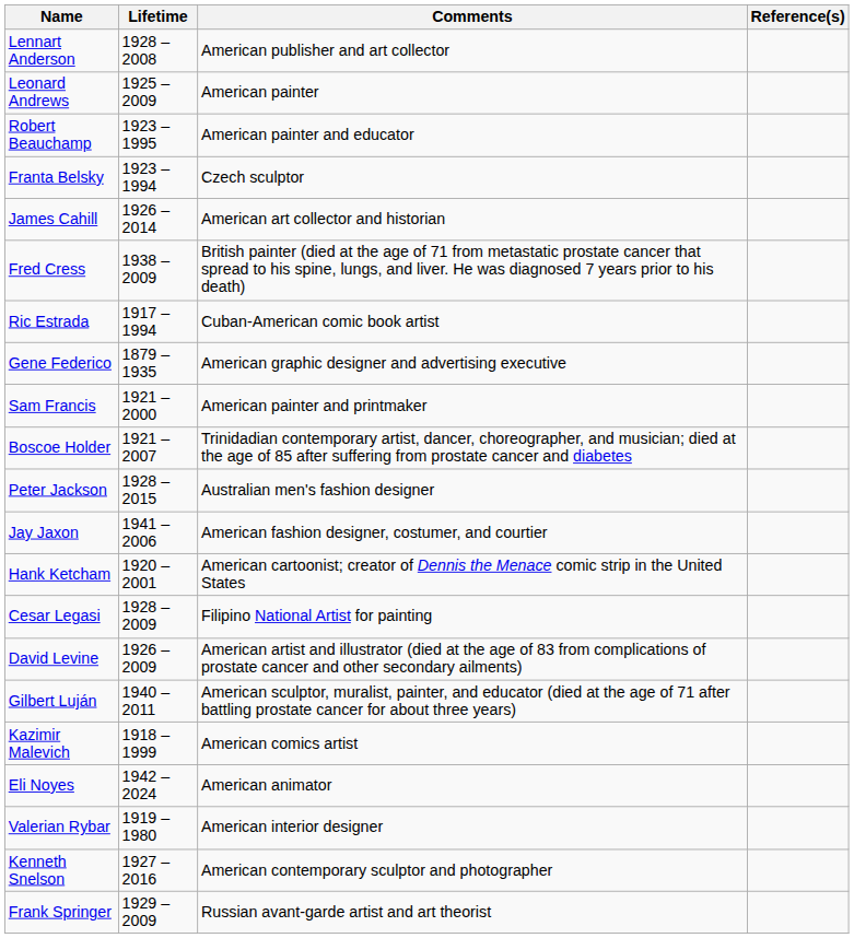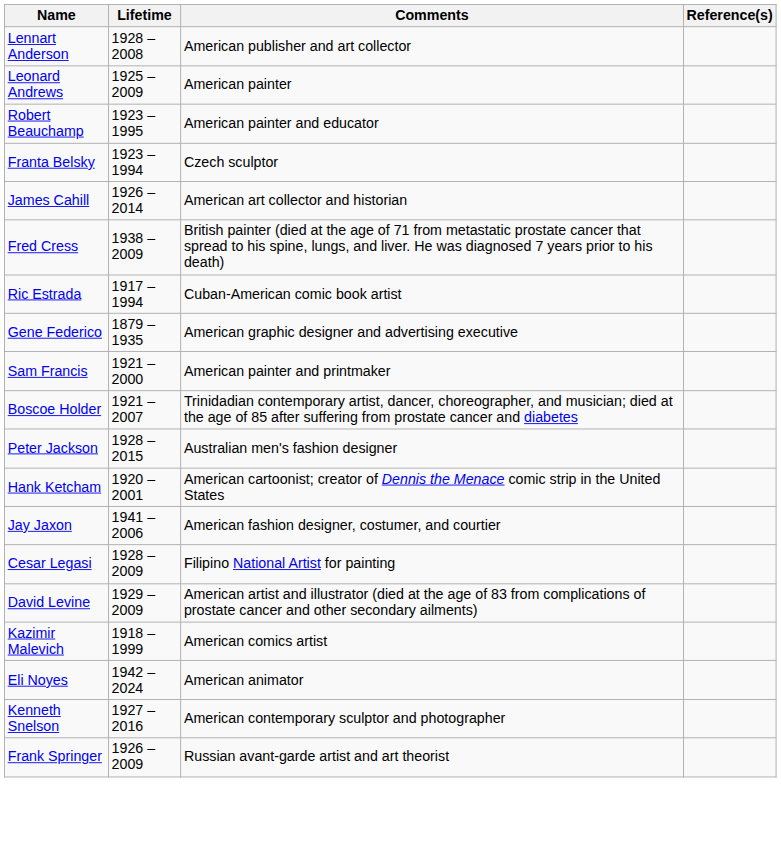rows swapped: Jay Jaxon <-> Hank Ketcham
David Levine | Lifetime: 1926 – 2009 -> 1929 – 2009
- row: Gilbert Luján | 1940 – 2011 | American sculptor, muralist, painter, and educator (died at the age of 71 after battling prostate cancer for about three years)
- row: Valerian Rybar | 1919 – 1980 | American interior designer
Frank Springer | Lifetime: 1929 – 2009 -> 1926 – 2009
